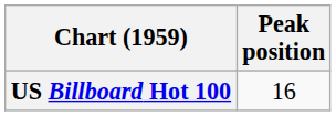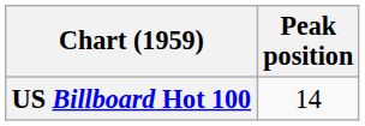US Billboard Hot 100 | Peak position: 16 -> 14
